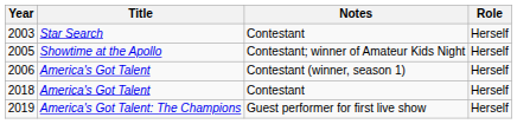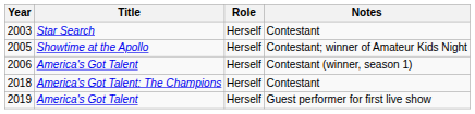columns swapped: Role <-> Notes
2018 | Title: America's Got Talent -> America's Got Talent: The Champions
2019 | Title: America's Got Talent: The Champions -> America's Got Talent
